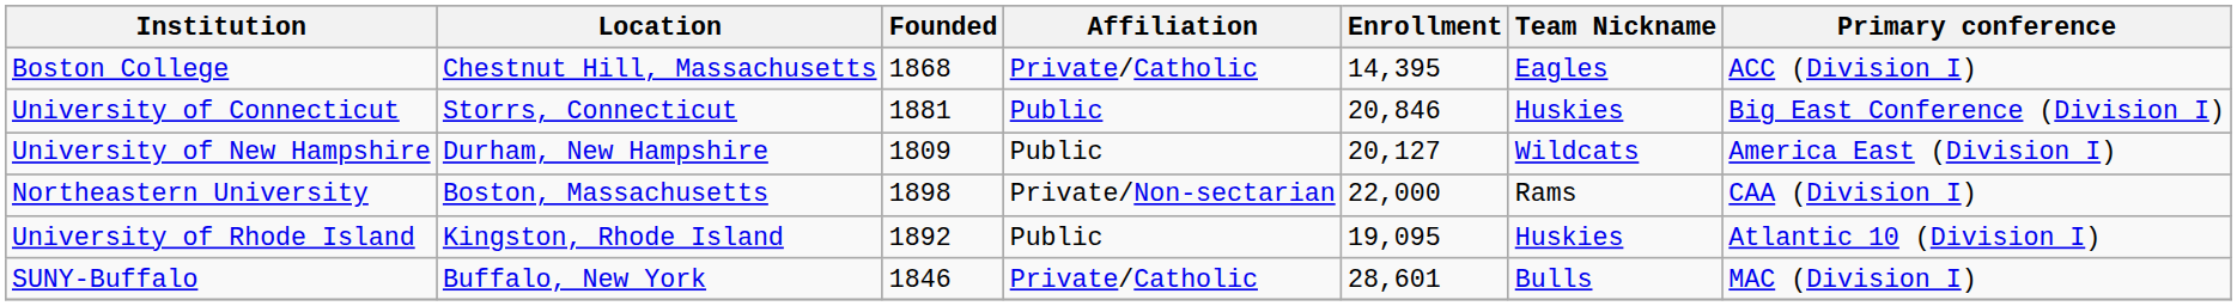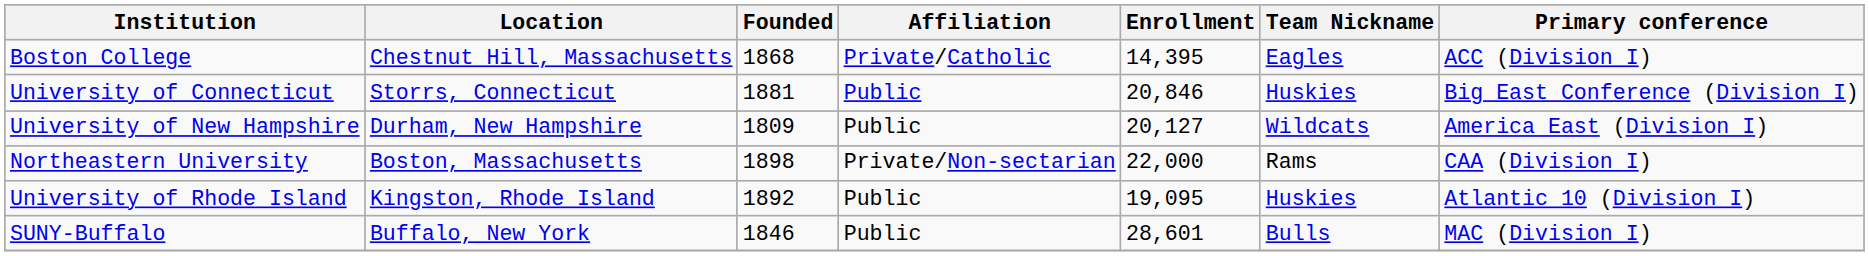SUNY-Buffalo | Affiliation: Private/Catholic -> Public
